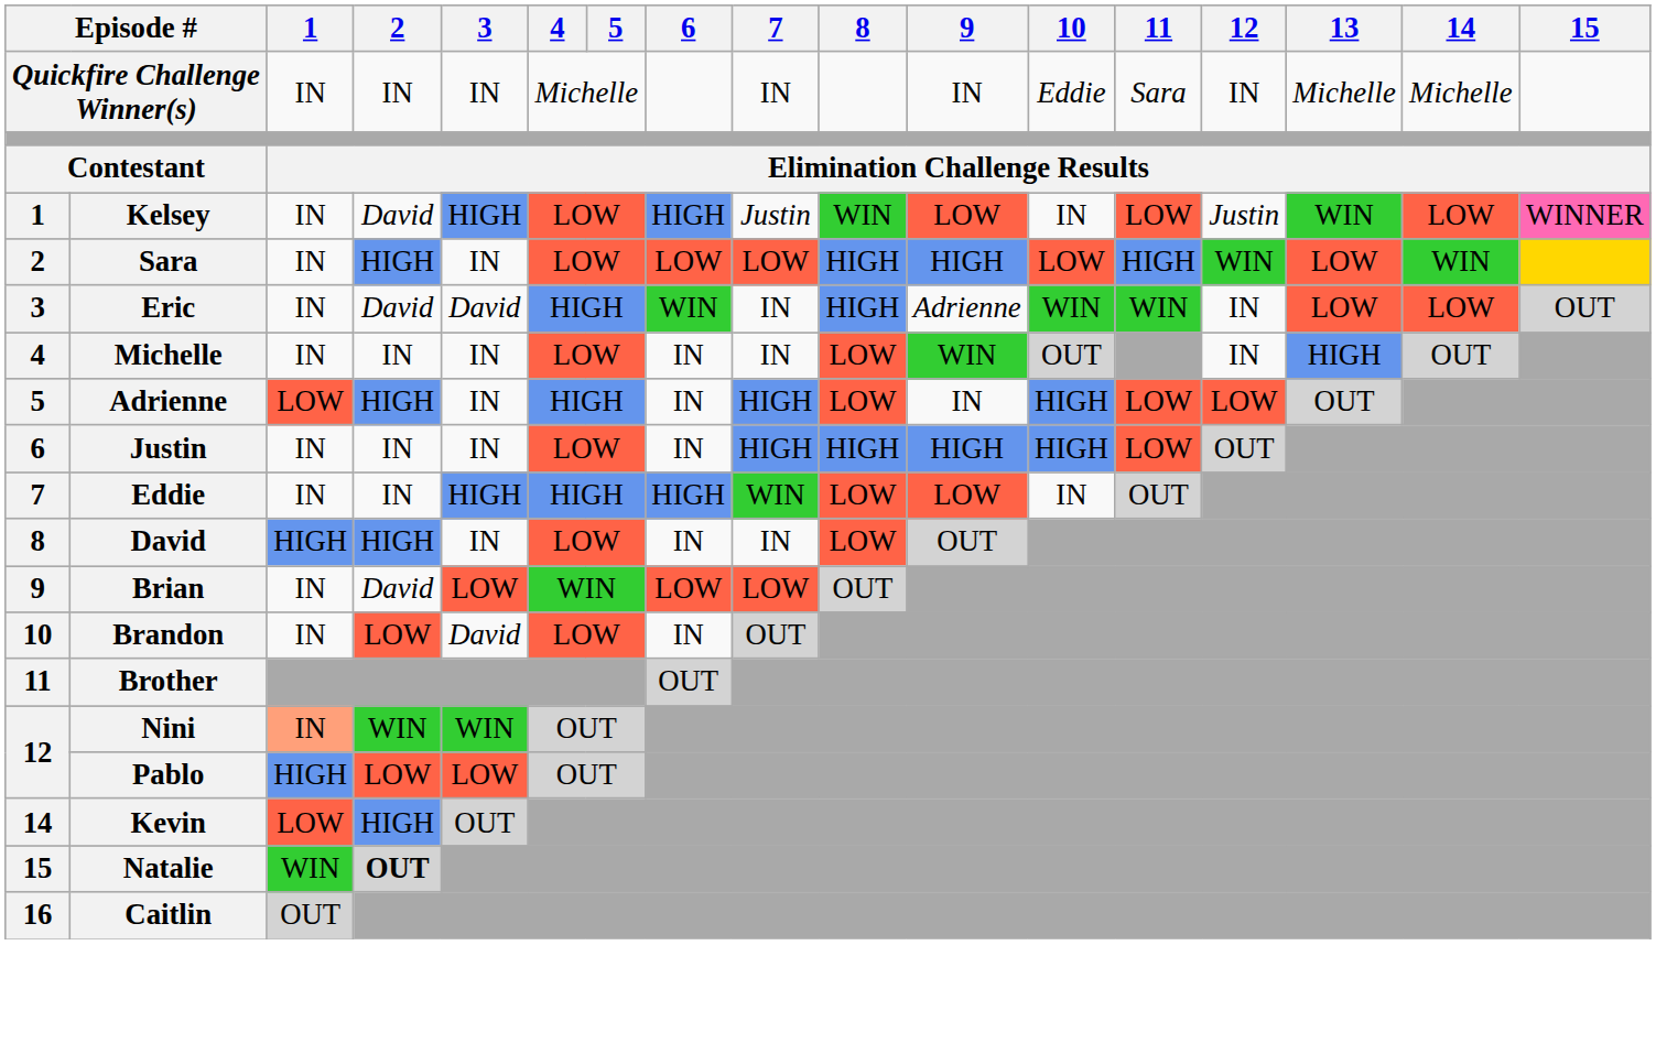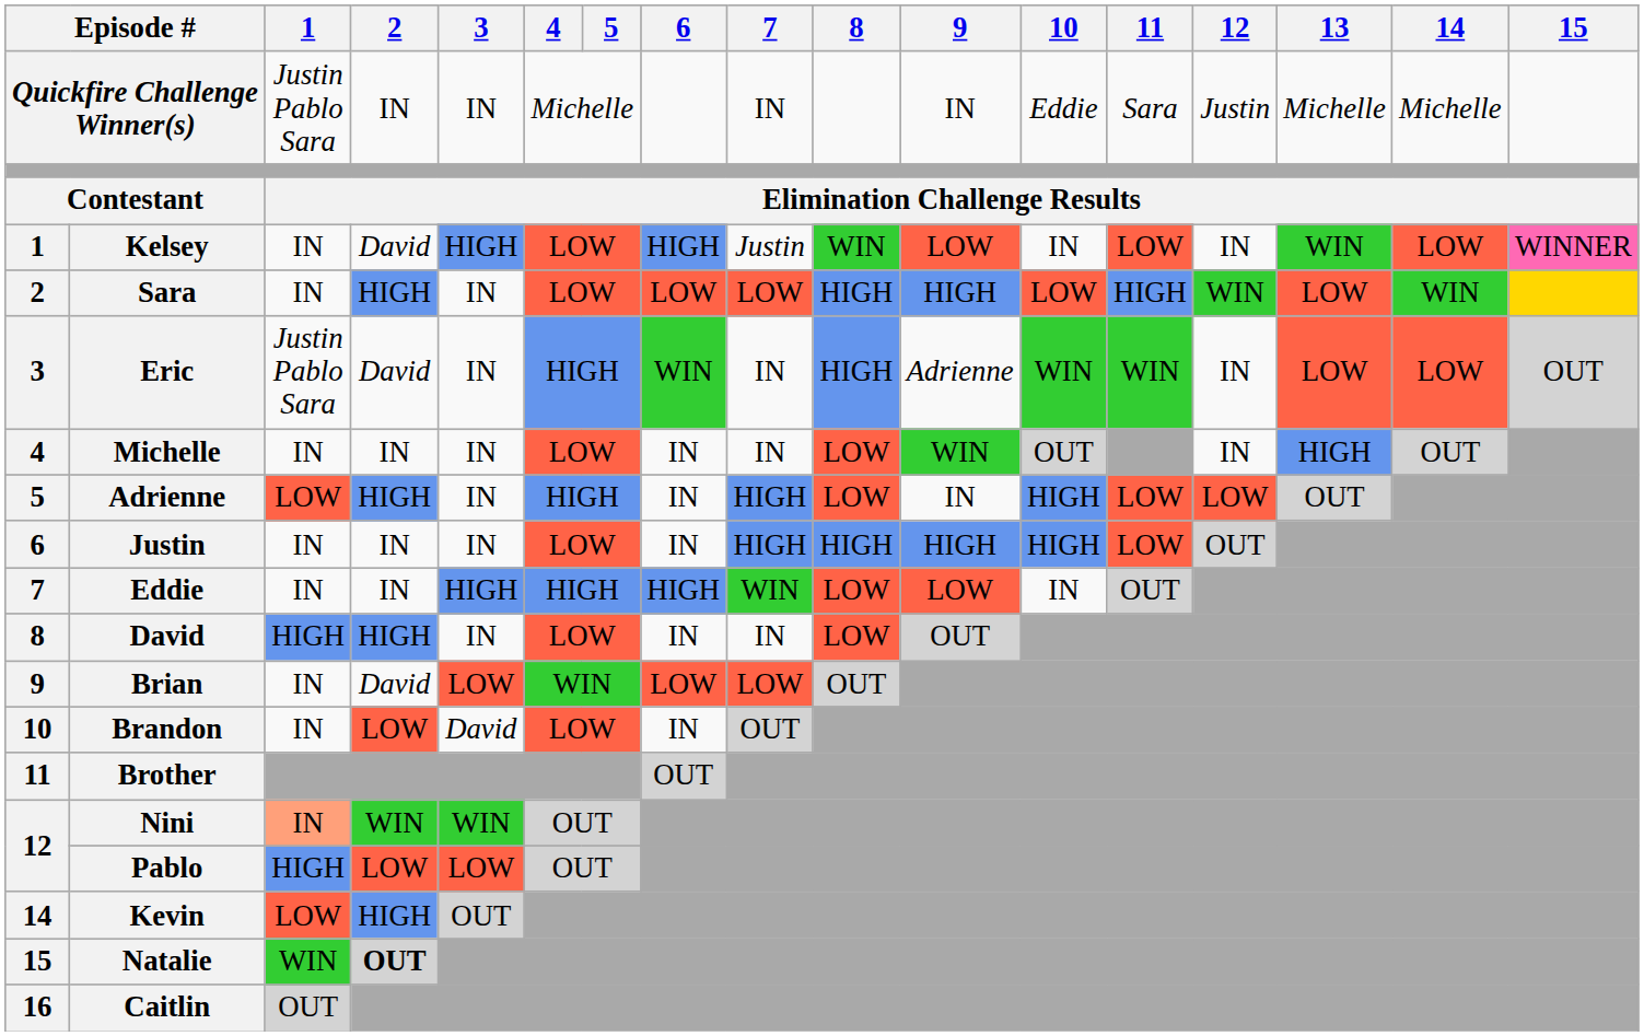Quickfire Challenge Winner(s) | 1: IN -> Justin Pablo Sara
Quickfire Challenge Winner(s) | 12: IN -> Justin
Kelsey | 12: Justin -> IN
Eric | 1: IN -> Justin Pablo Sara
Eric | 3: David -> IN
